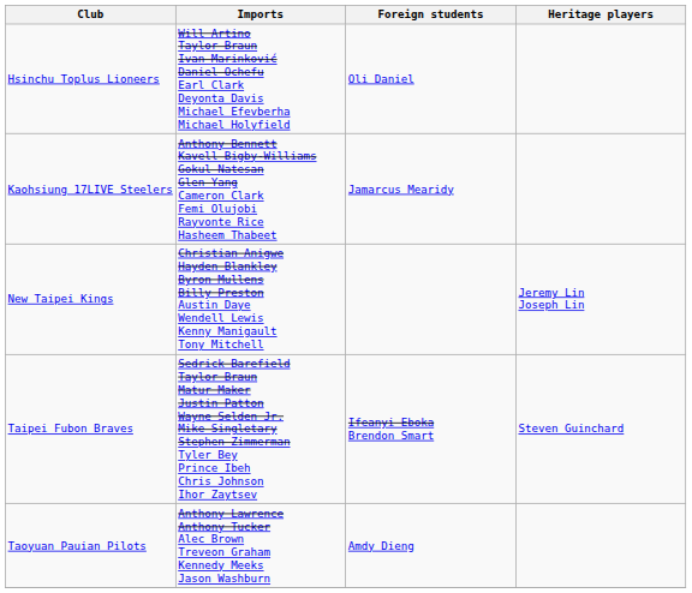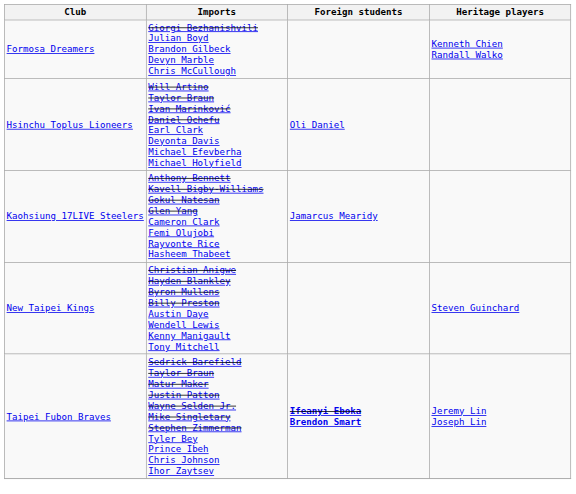+ row: Formosa Dreamers | Giorgi Bezhanishvili Julian Boyd Brandon Gilbeck Devyn Marble Chris McCullough | Kenneth Chien Randall Walko
New Taipei Kings | Heritage players: Jeremy Lin Joseph Lin -> Steven Guinchard
Taipei Fubon Braves | Foreign students: normal -> bold
Taipei Fubon Braves | Heritage players: Steven Guinchard -> Jeremy Lin Joseph Lin
- row: Taoyuan Pauian Pilots | Anthony Lawrence Anthony Tucker Alec Brown Treveon Graham Kennedy Meeks Jason Washburn | Amdy Dieng
